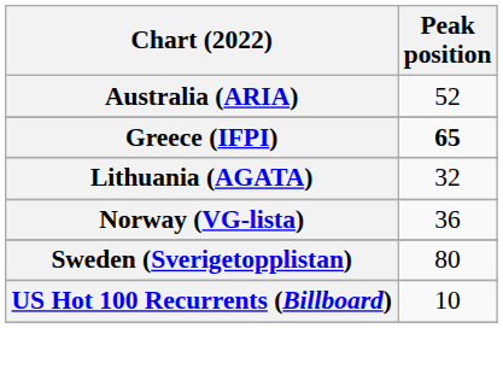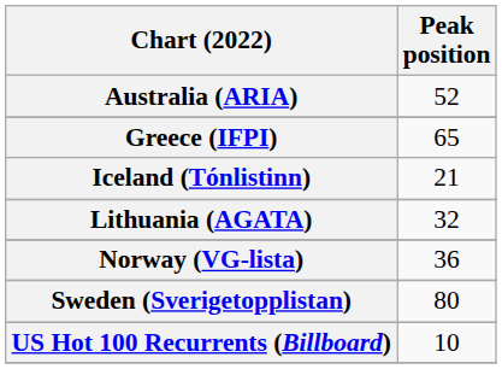Greece (IFPI) | Peak position: bold -> normal
+ row: Iceland (Tónlistinn) | 21
